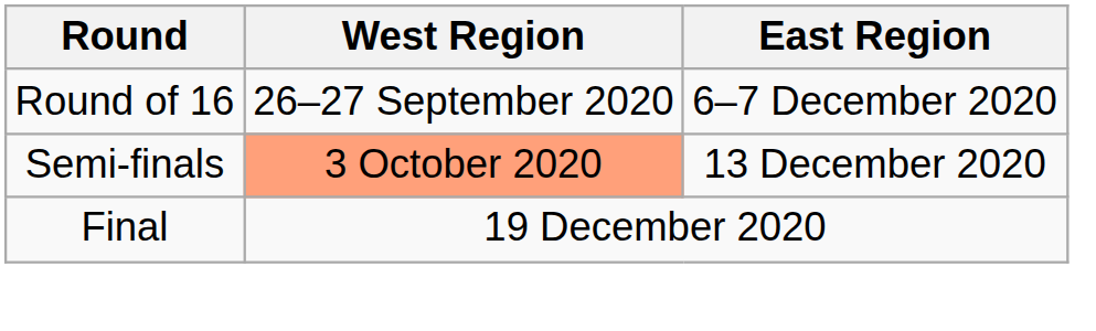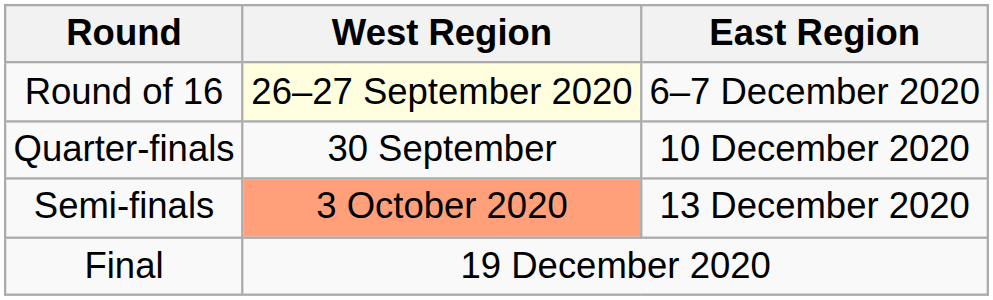Round of 16 | West Region: no background -> lightyellow background
+ row: Quarter-finals | 30 September | 10 December 2020
